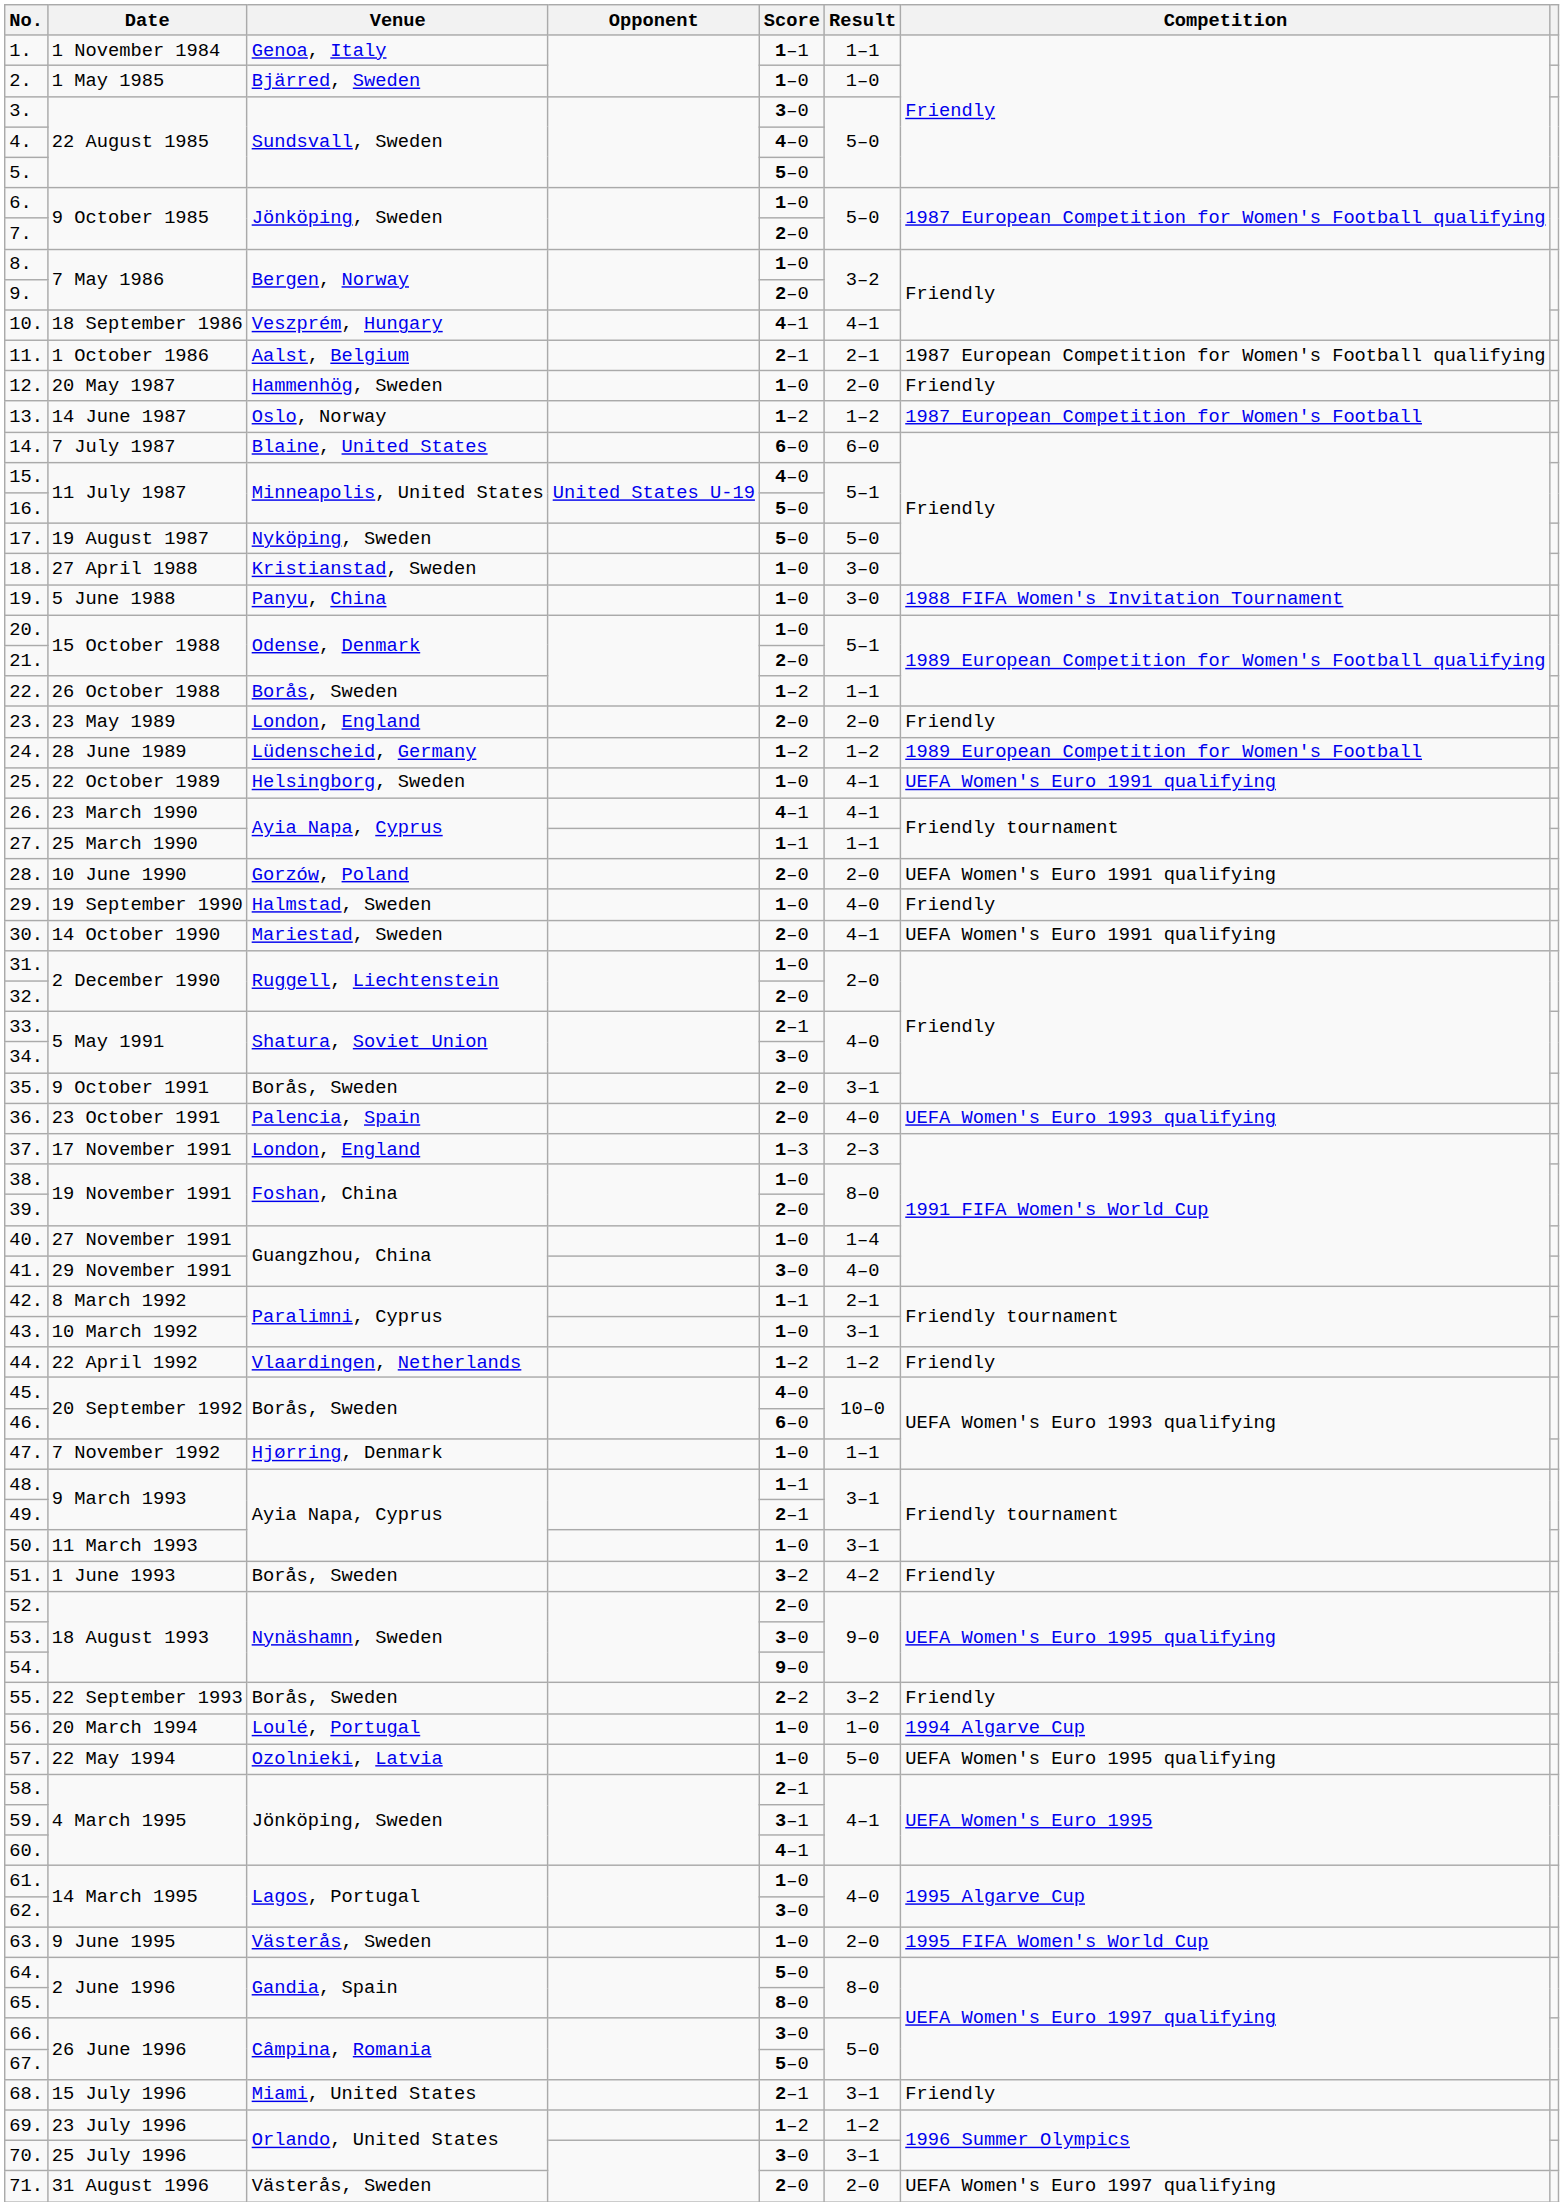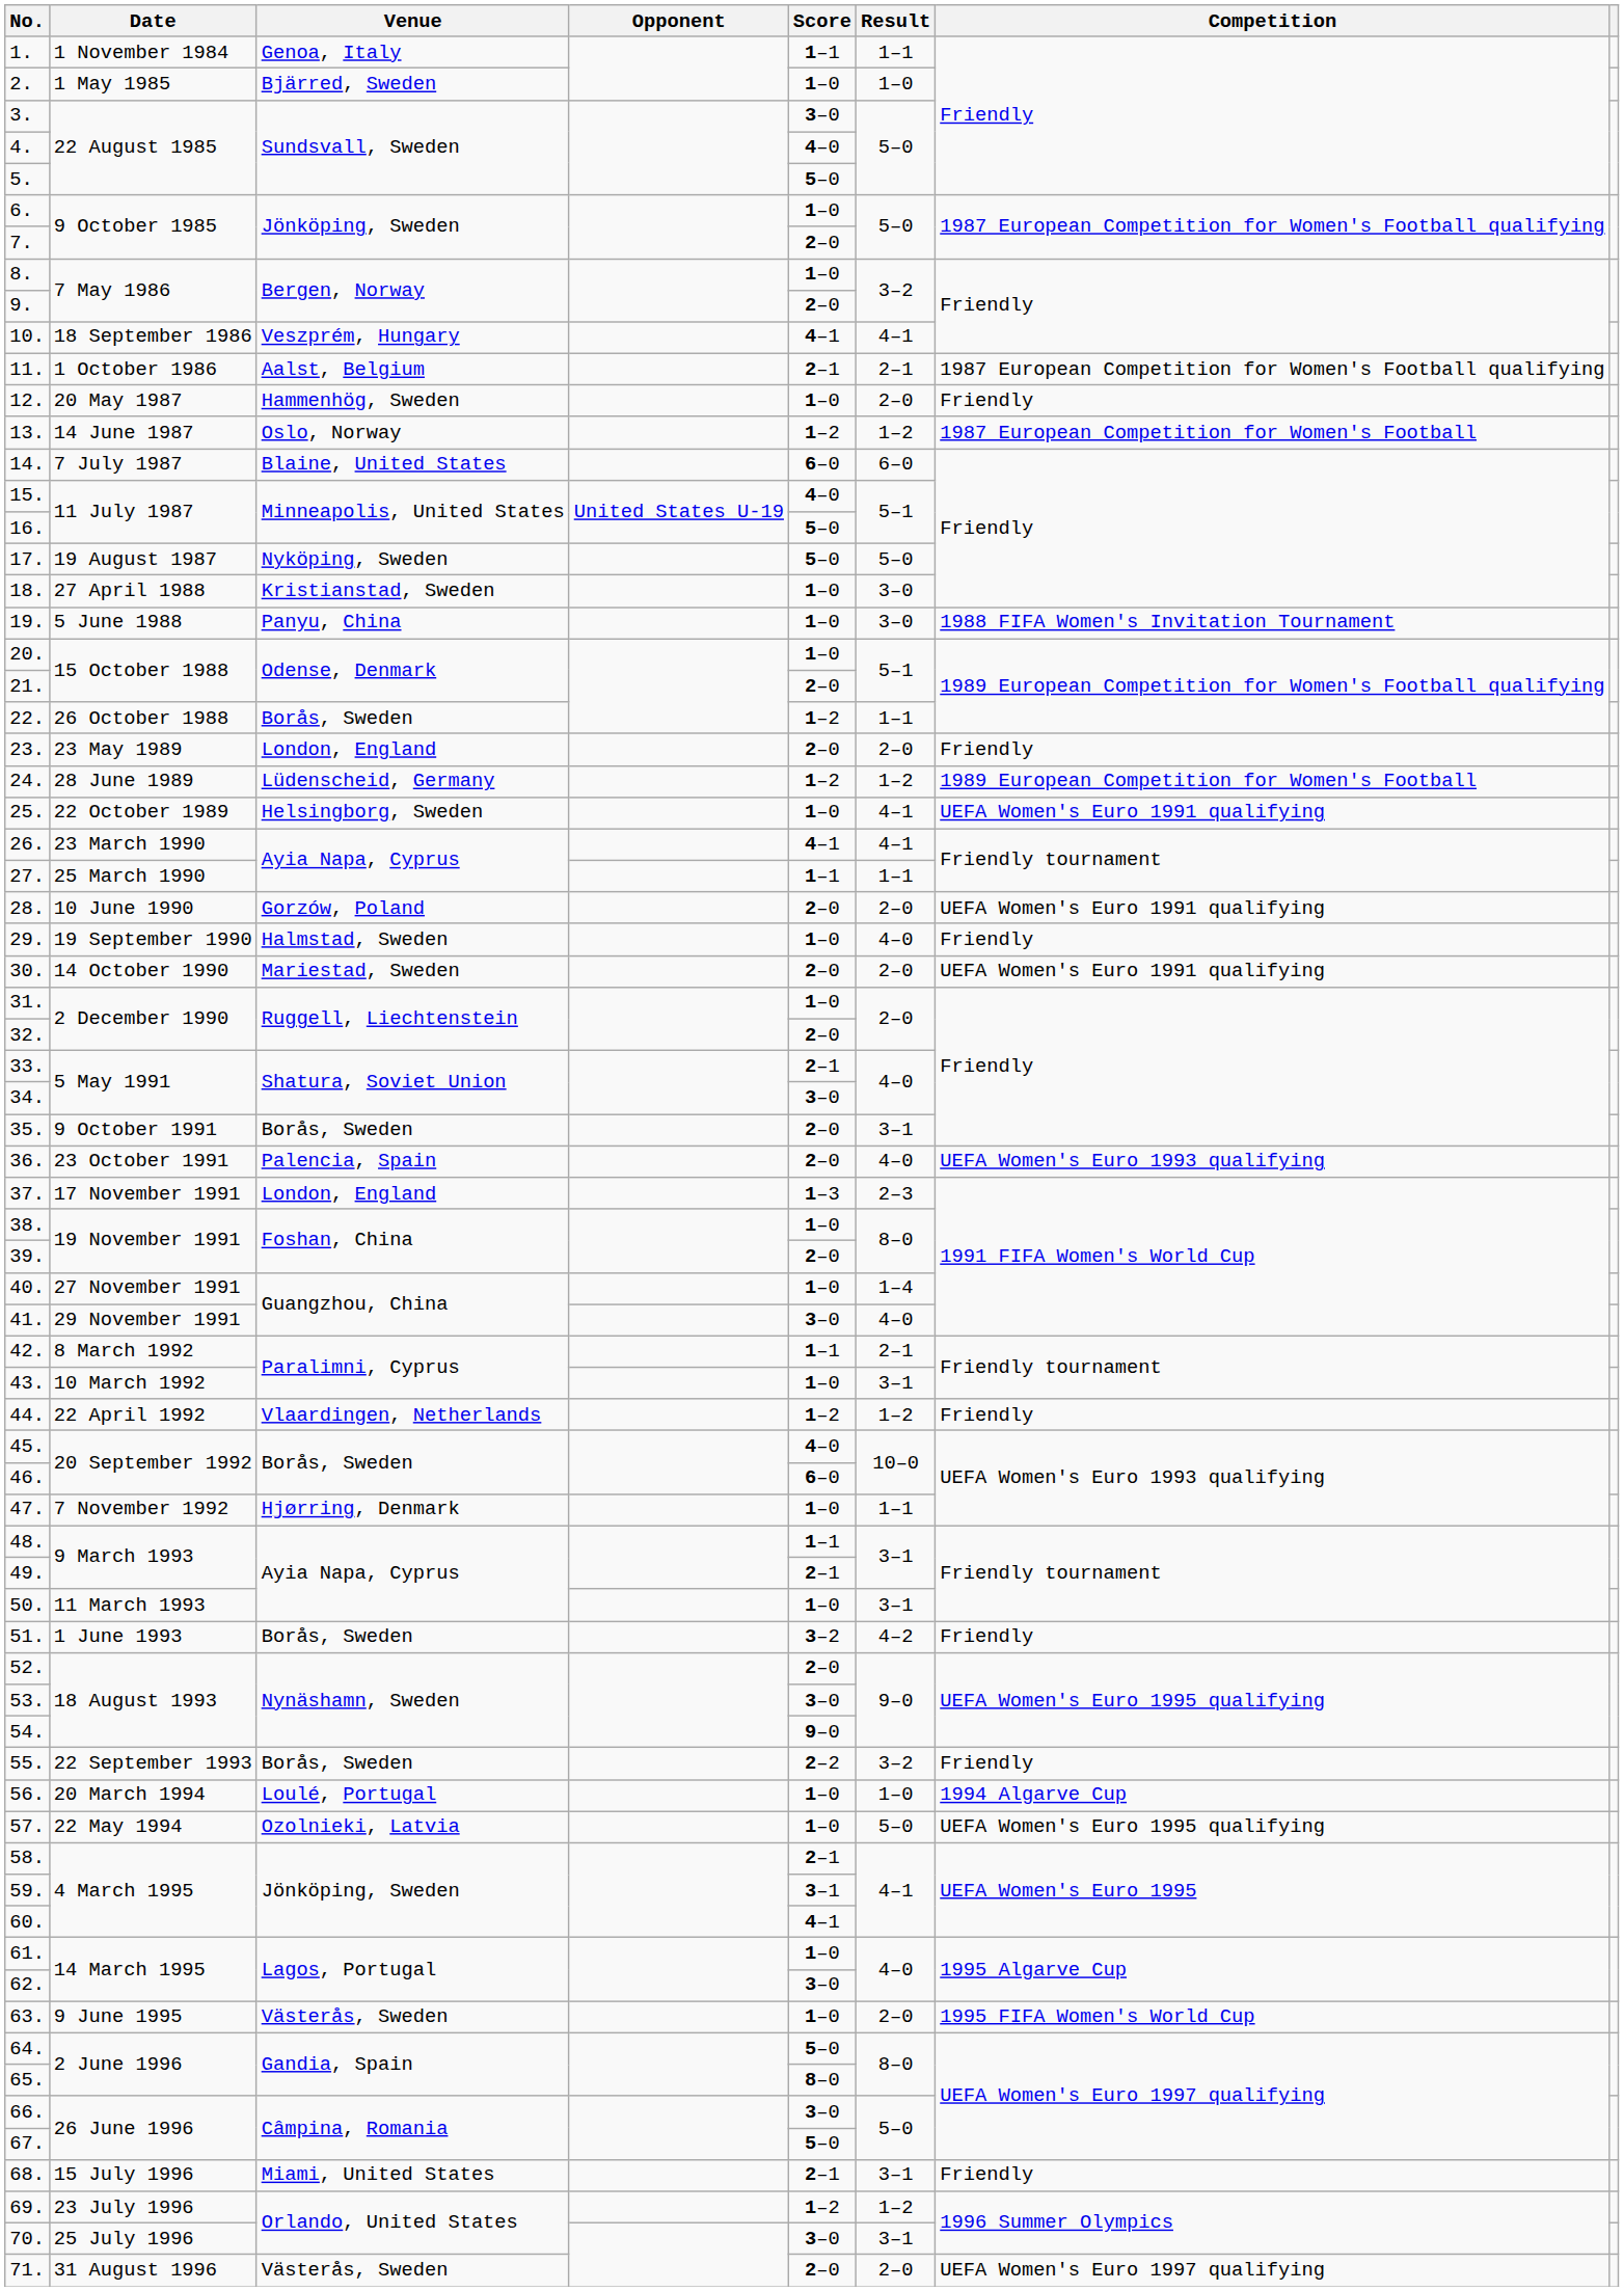30. | Result: 4–1 -> 2–0
